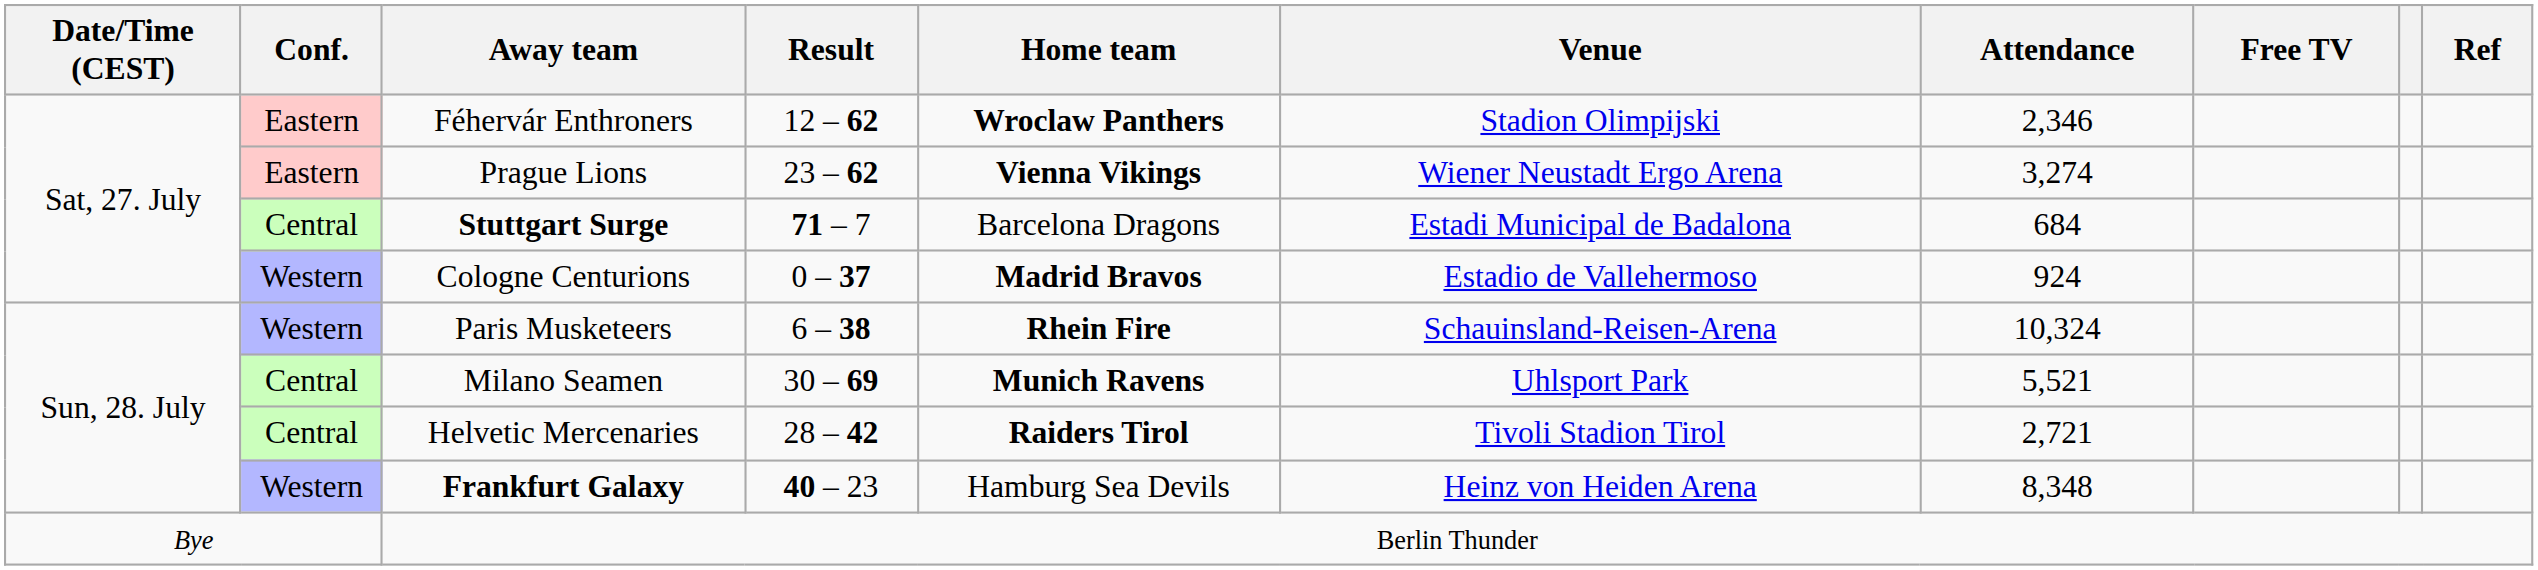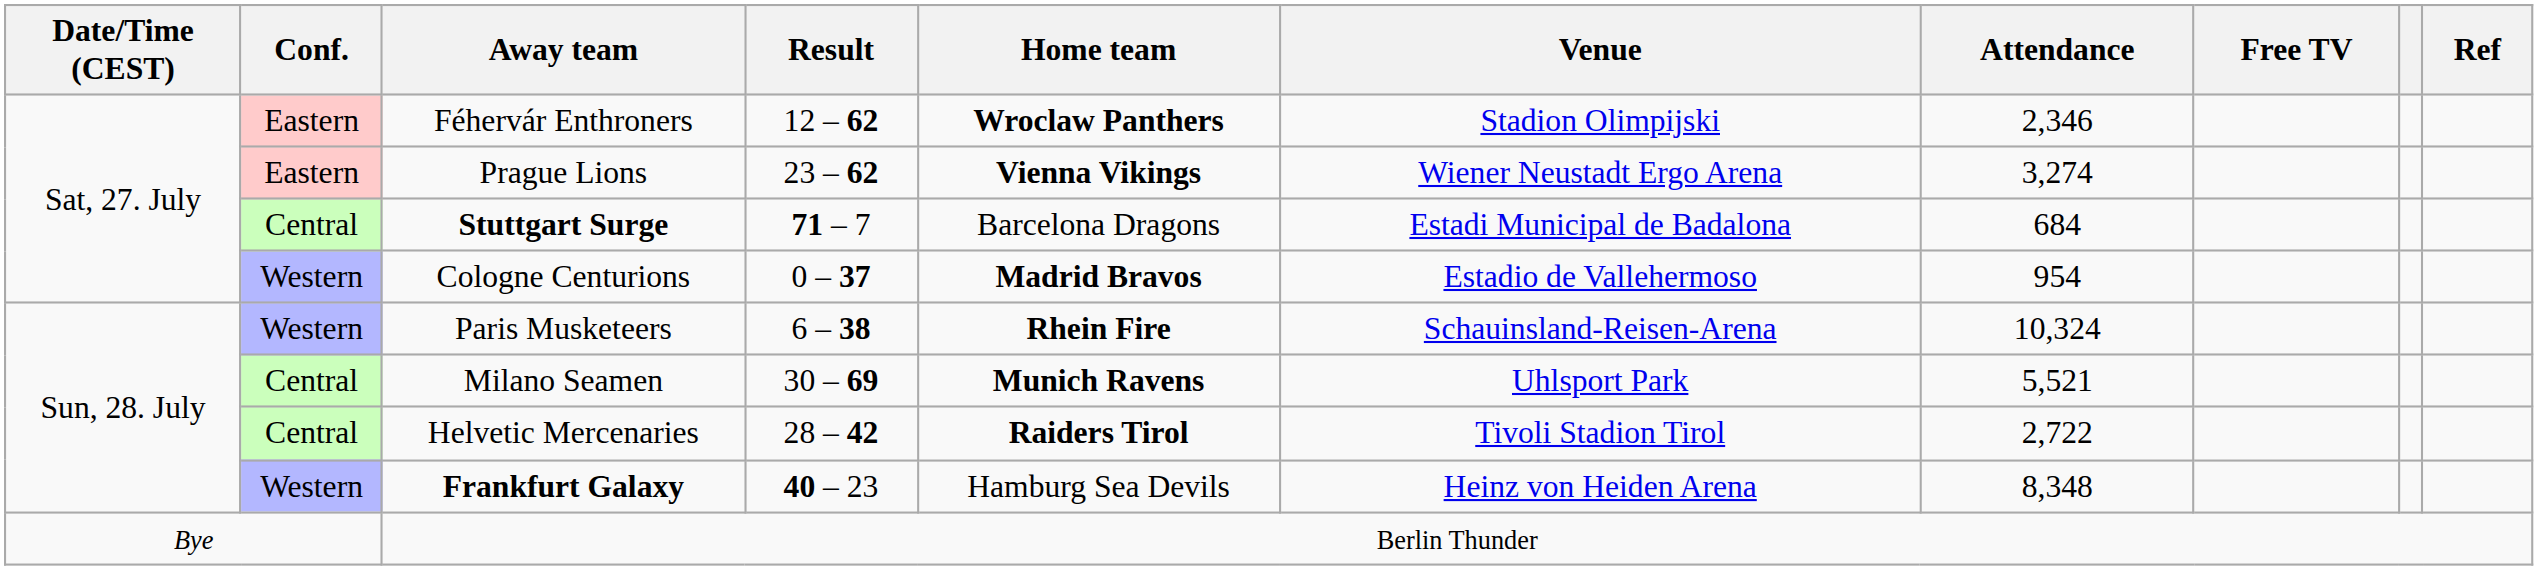Cologne Centurions | Attendance: 924 -> 954
Helvetic Mercenaries | Attendance: 2,721 -> 2,722
